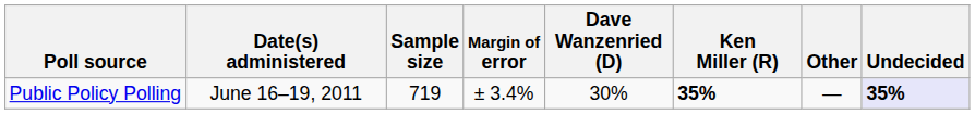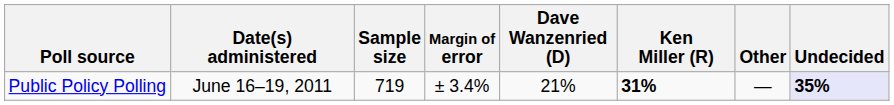Public Policy Polling | Dave Wanzenried (D): 30% -> 21%
Public Policy Polling | Ken Miller (R): 35% -> 31%
